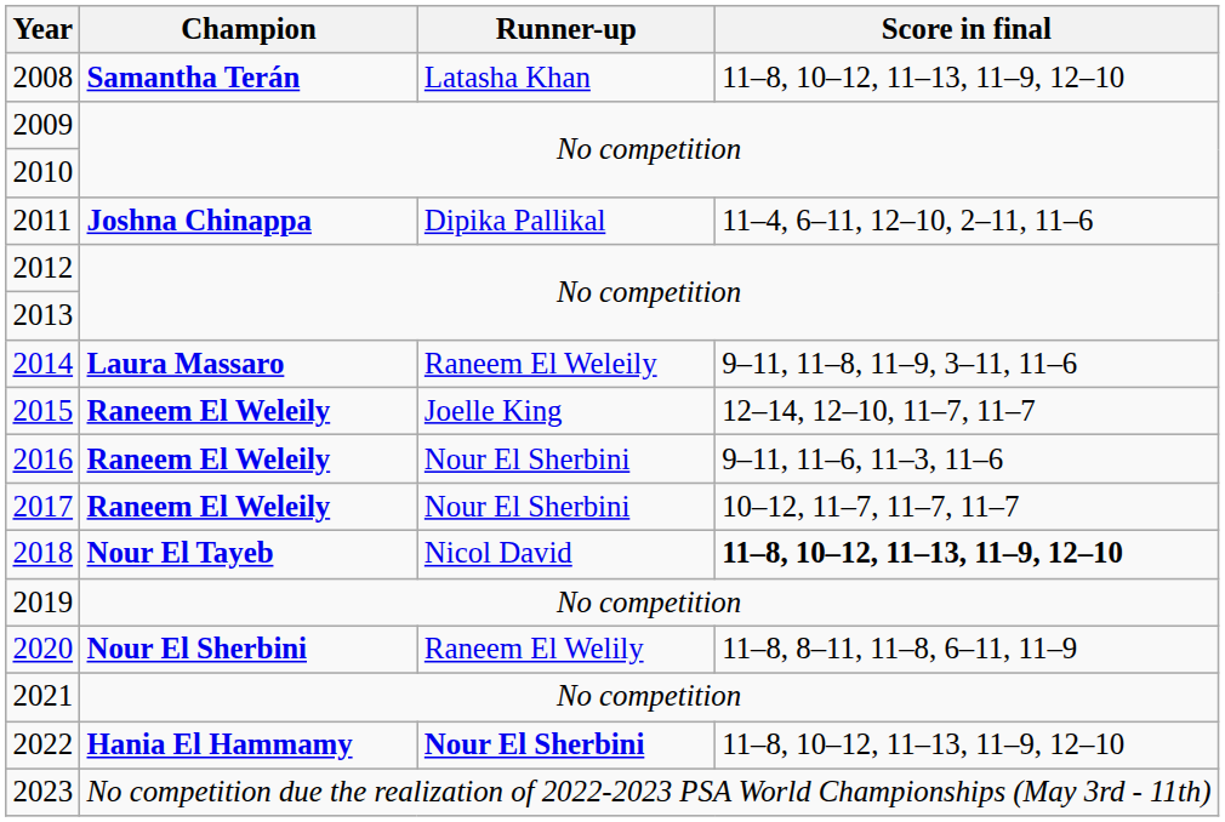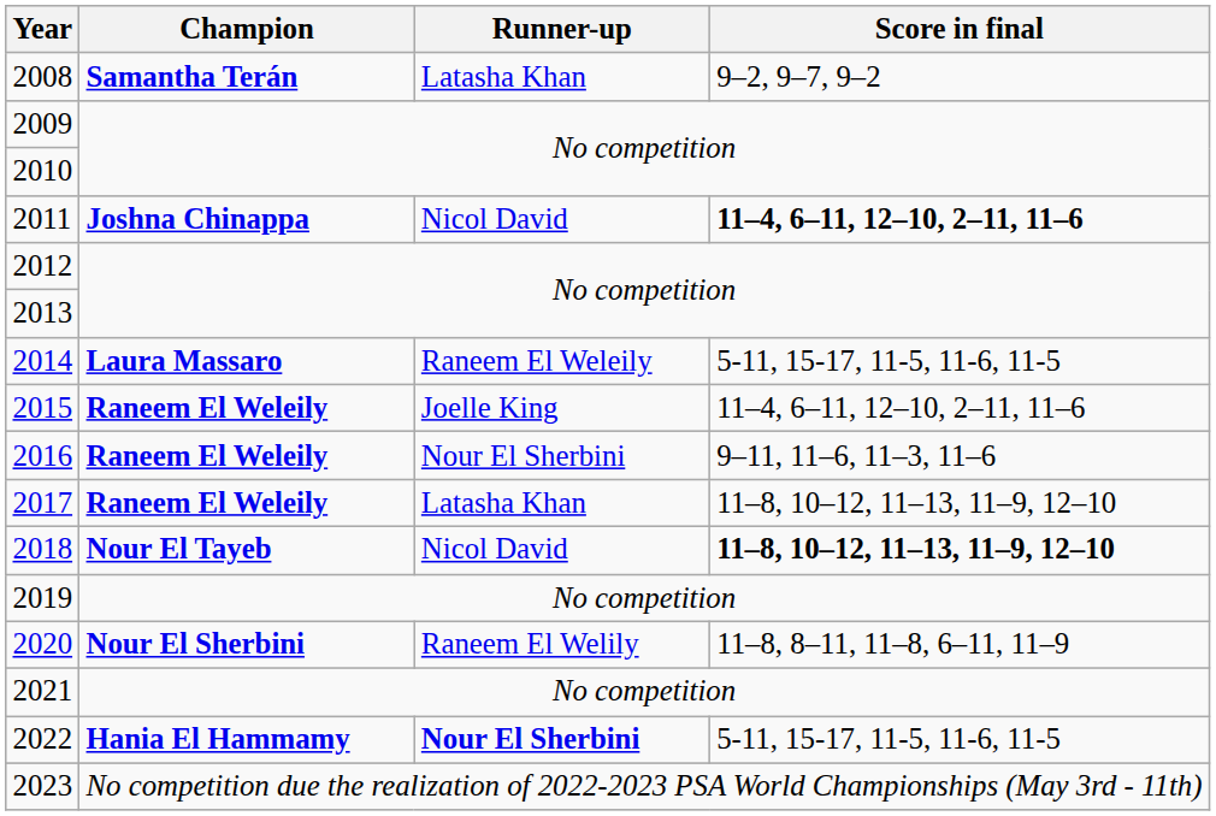2008 | Score in final: 11–8, 10–12, 11–13, 11–9, 12–10 -> 9–2, 9–7, 9–2
2011 | Runner-up: Dipika Pallikal -> Nicol David
2011 | Score in final: normal -> bold
2014 | Score in final: 9–11, 11–8, 11–9, 3–11, 11–6 -> 5-11, 15-17, 11-5, 11-6, 11-5
2015 | Score in final: 12–14, 12–10, 11–7, 11–7 -> 11–4, 6–11, 12–10, 2–11, 11–6
2017 | Runner-up: Nour El Sherbini -> Latasha Khan
2017 | Score in final: 10–12, 11–7, 11–7, 11–7 -> 11–8, 10–12, 11–13, 11–9, 12–10
2022 | Score in final: 11–8, 10–12, 11–13, 11–9, 12–10 -> 5-11, 15-17, 11-5, 11-6, 11-5
